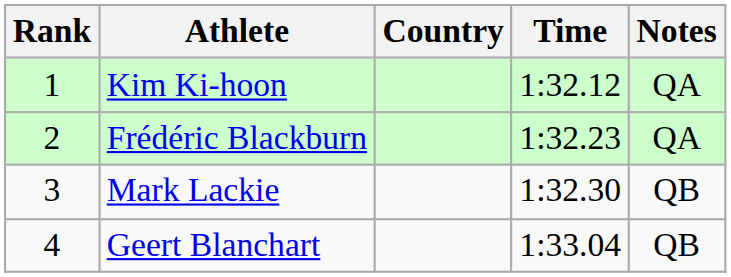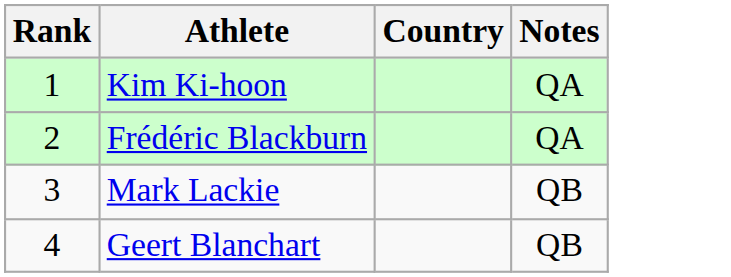- column: Time | 1:32.12 | 1:32.23 | 1:32.30 | 1:33.04
